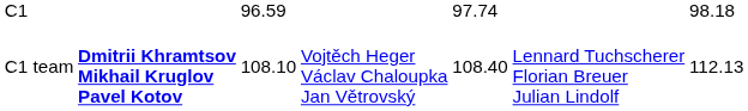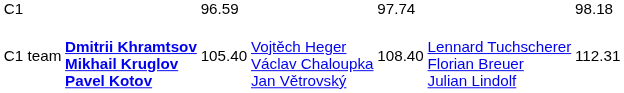C1 team | column 3: 108.10 -> 105.40
C1 team | column 7: 112.13 -> 112.31
